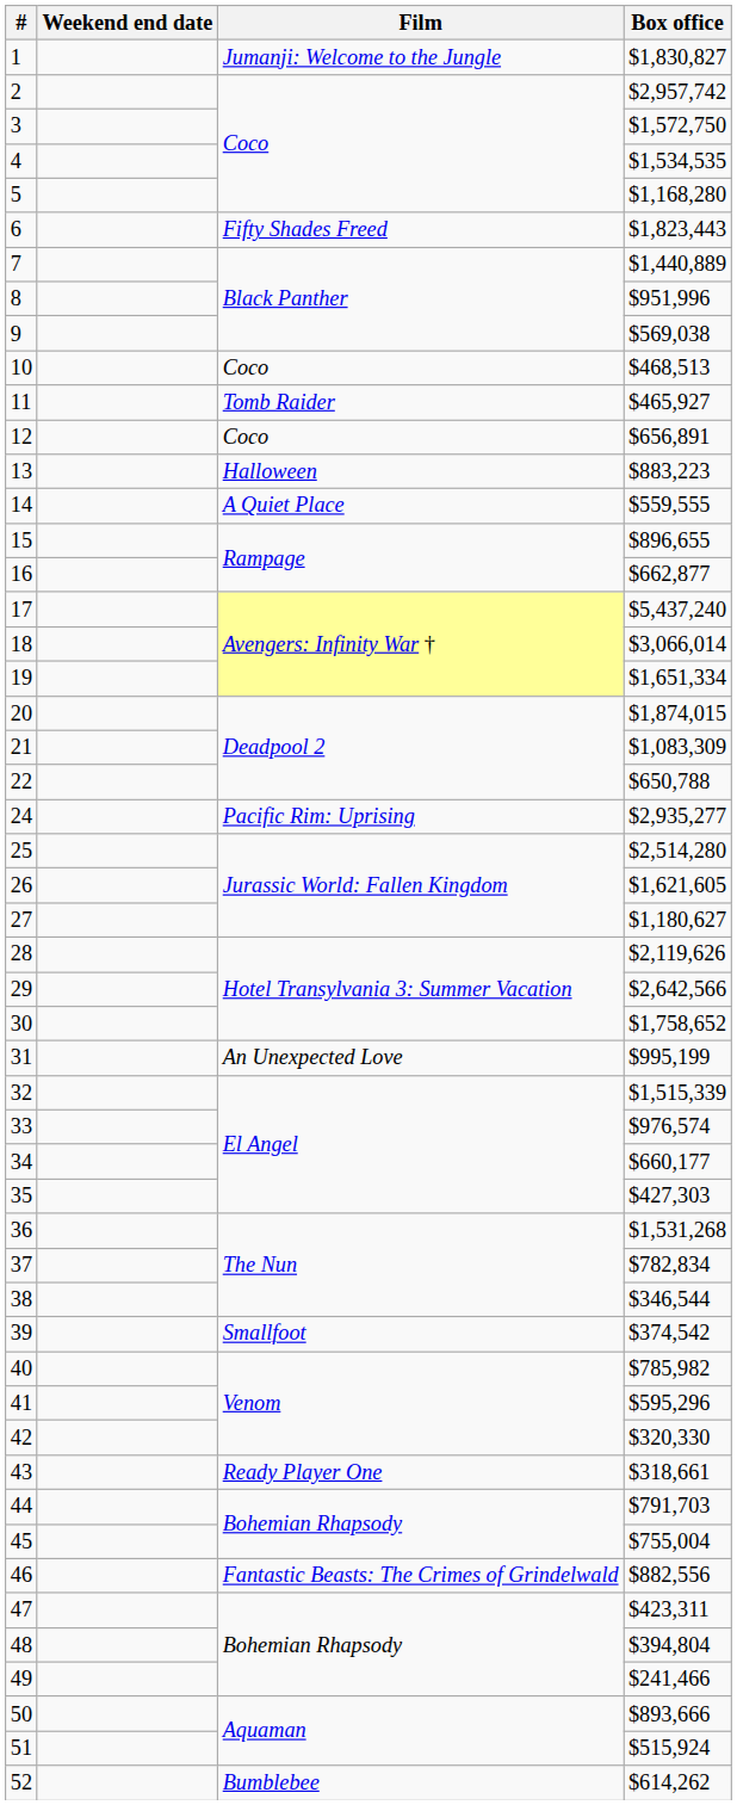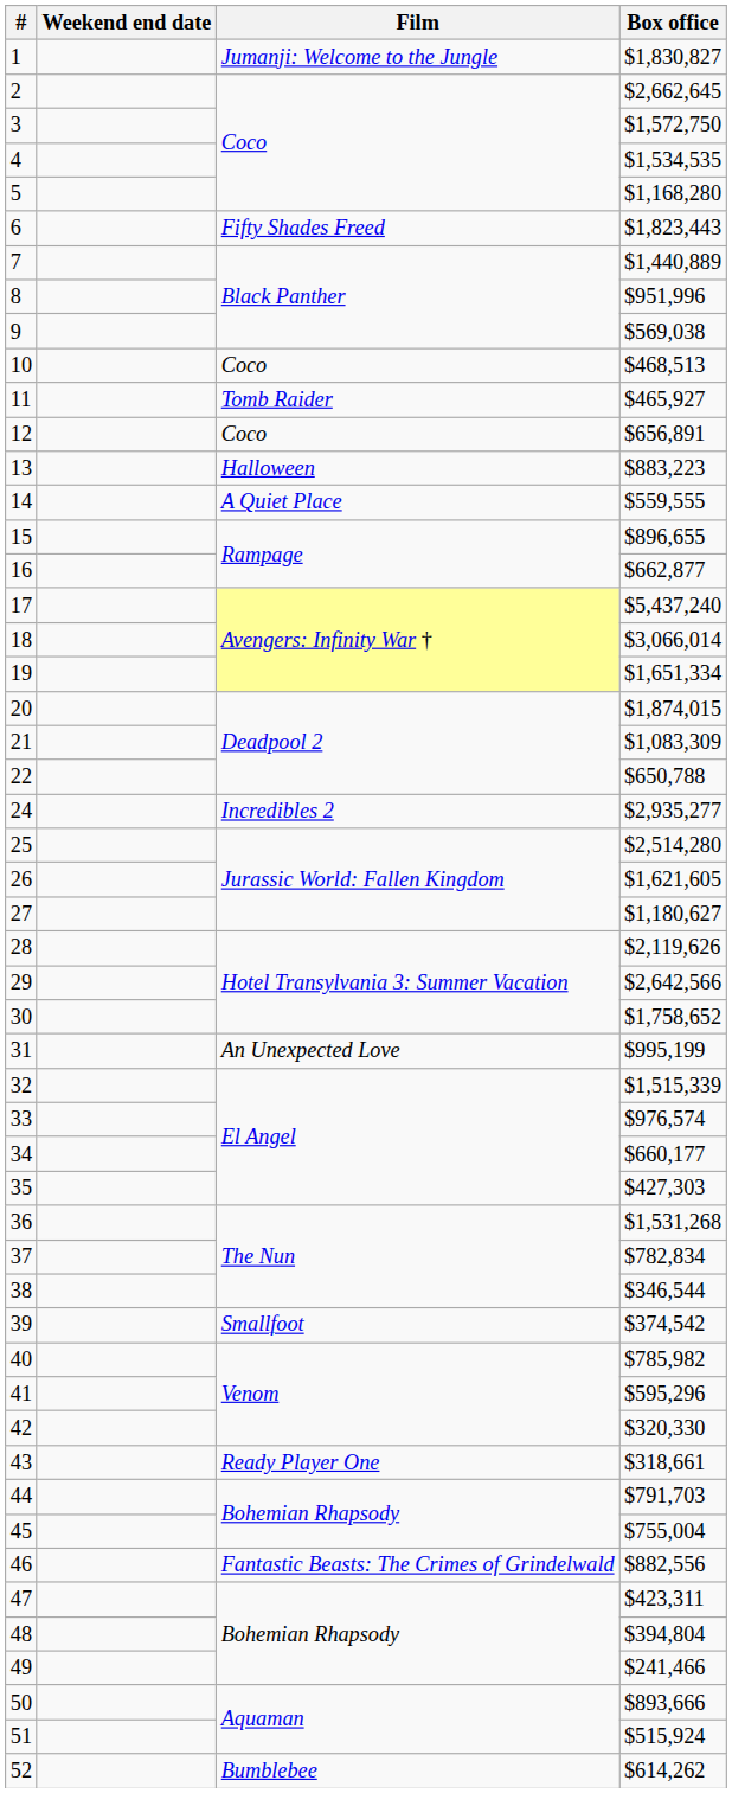2 | Box office: $2,957,742 -> $2,662,645
24 | Film: Pacific Rim: Uprising -> Incredibles 2
